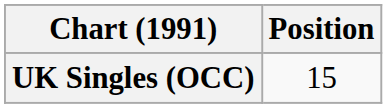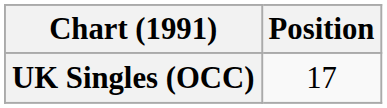UK Singles (OCC) | Position: 15 -> 17
